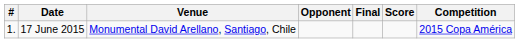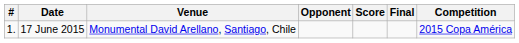columns swapped: Score <-> Final
